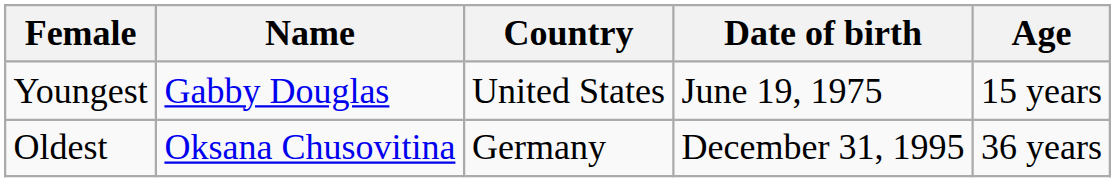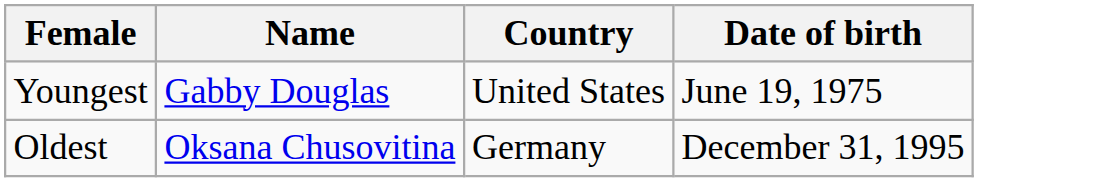- column: Age | 15 years | 36 years
